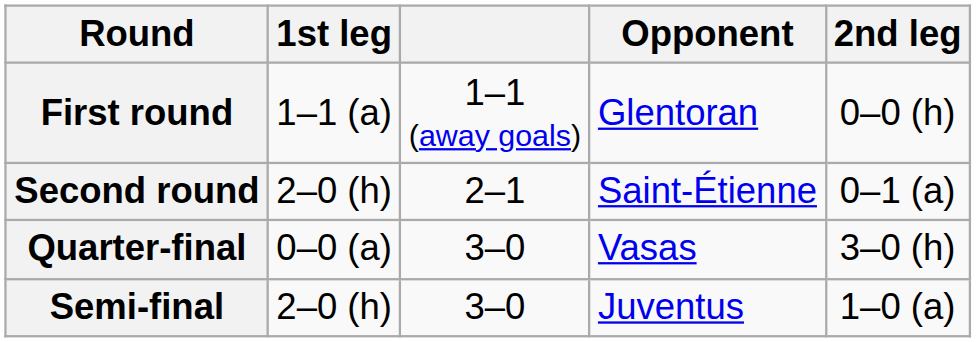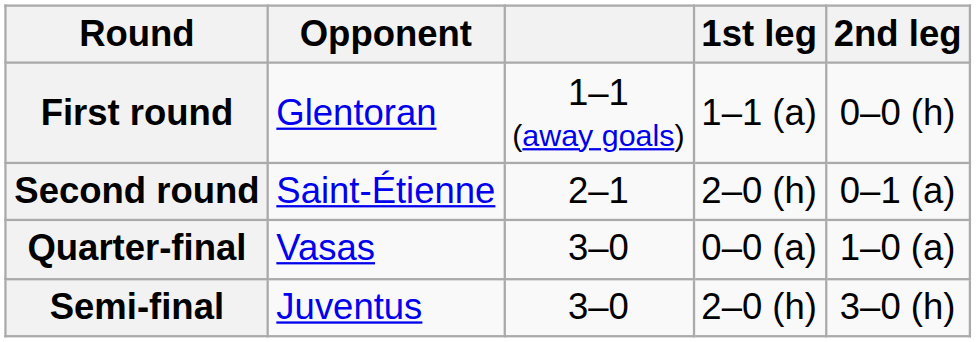columns swapped: Opponent <-> 1st leg
Quarter-final | 2nd leg: 3–0 (h) -> 1–0 (a)
Semi-final | 2nd leg: 1–0 (a) -> 3–0 (h)
